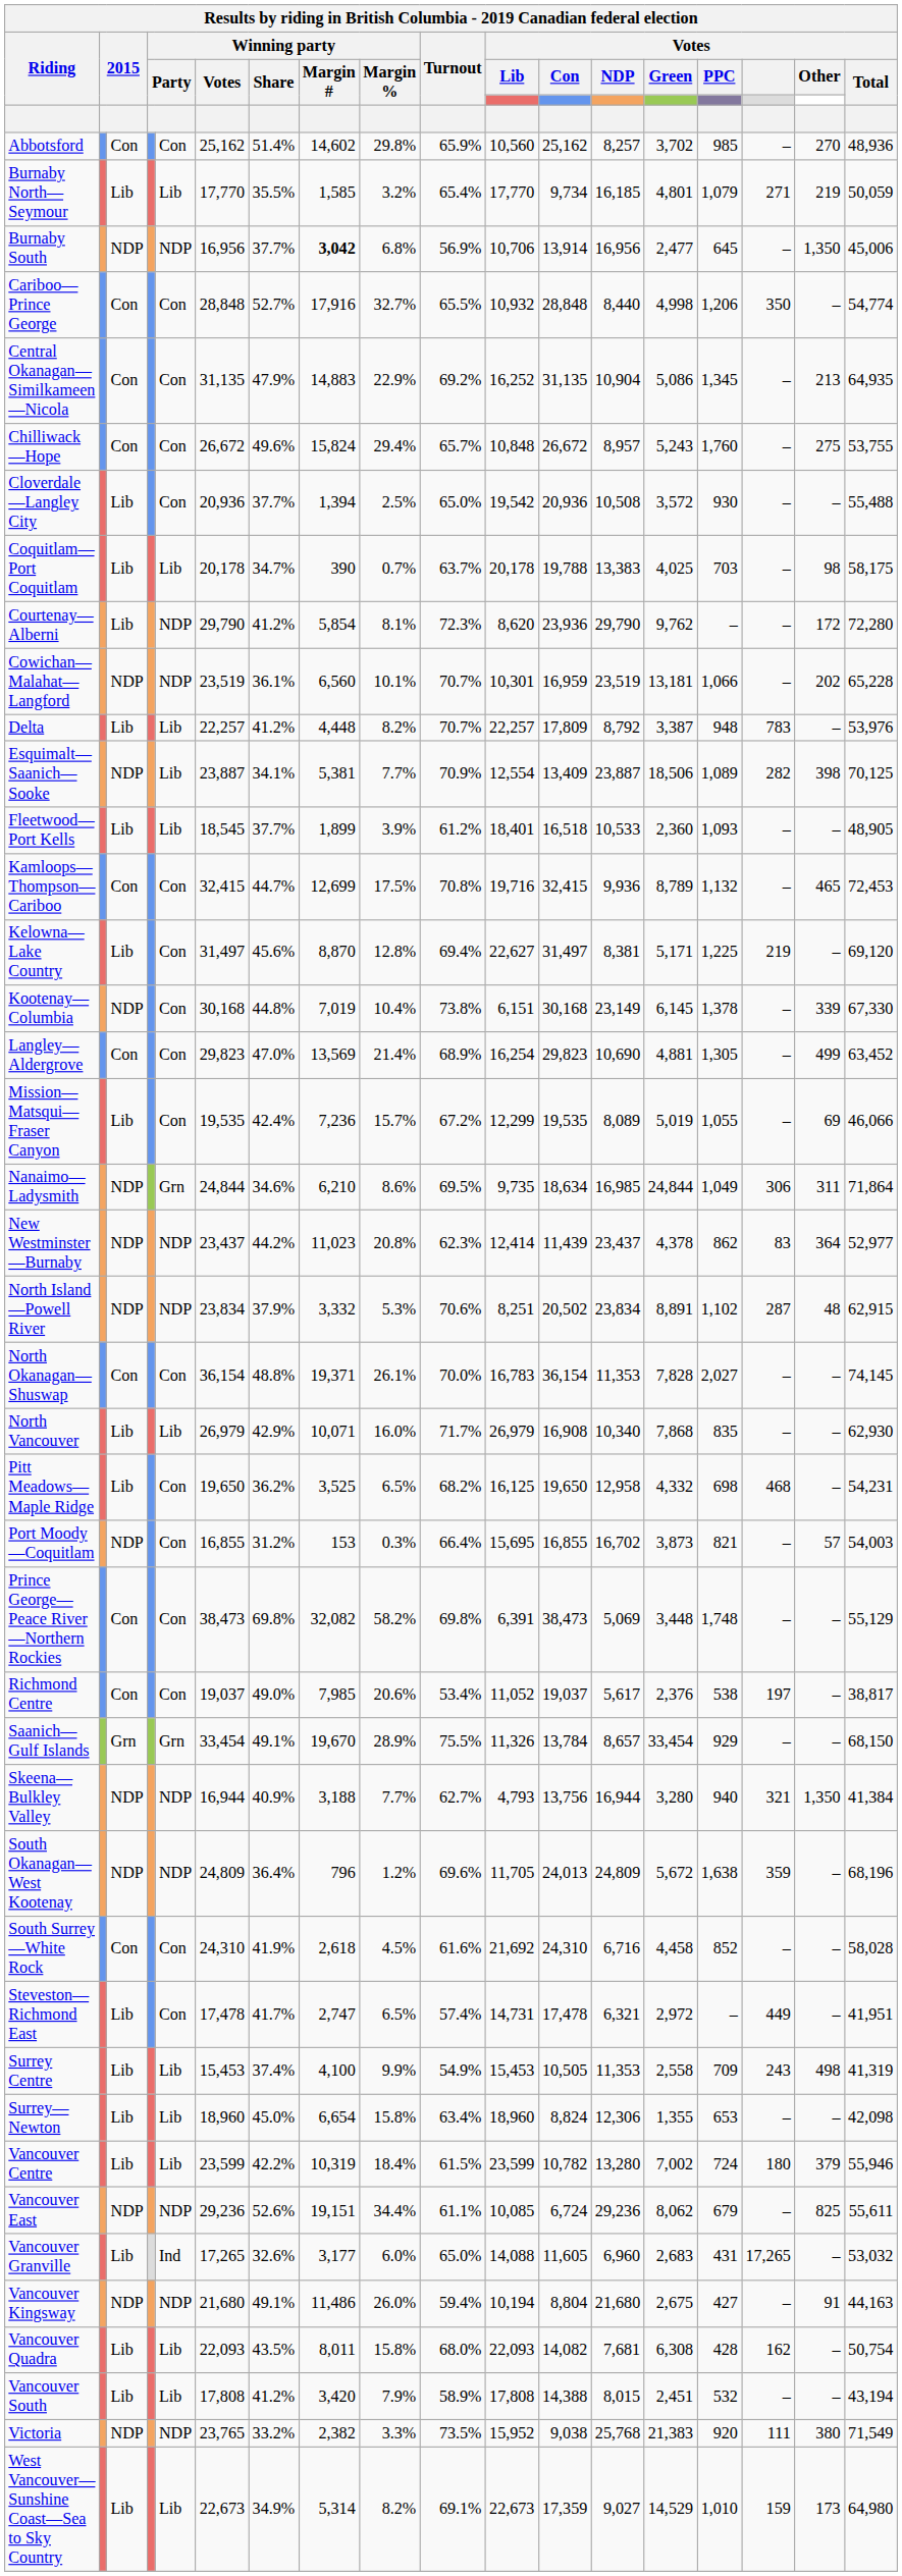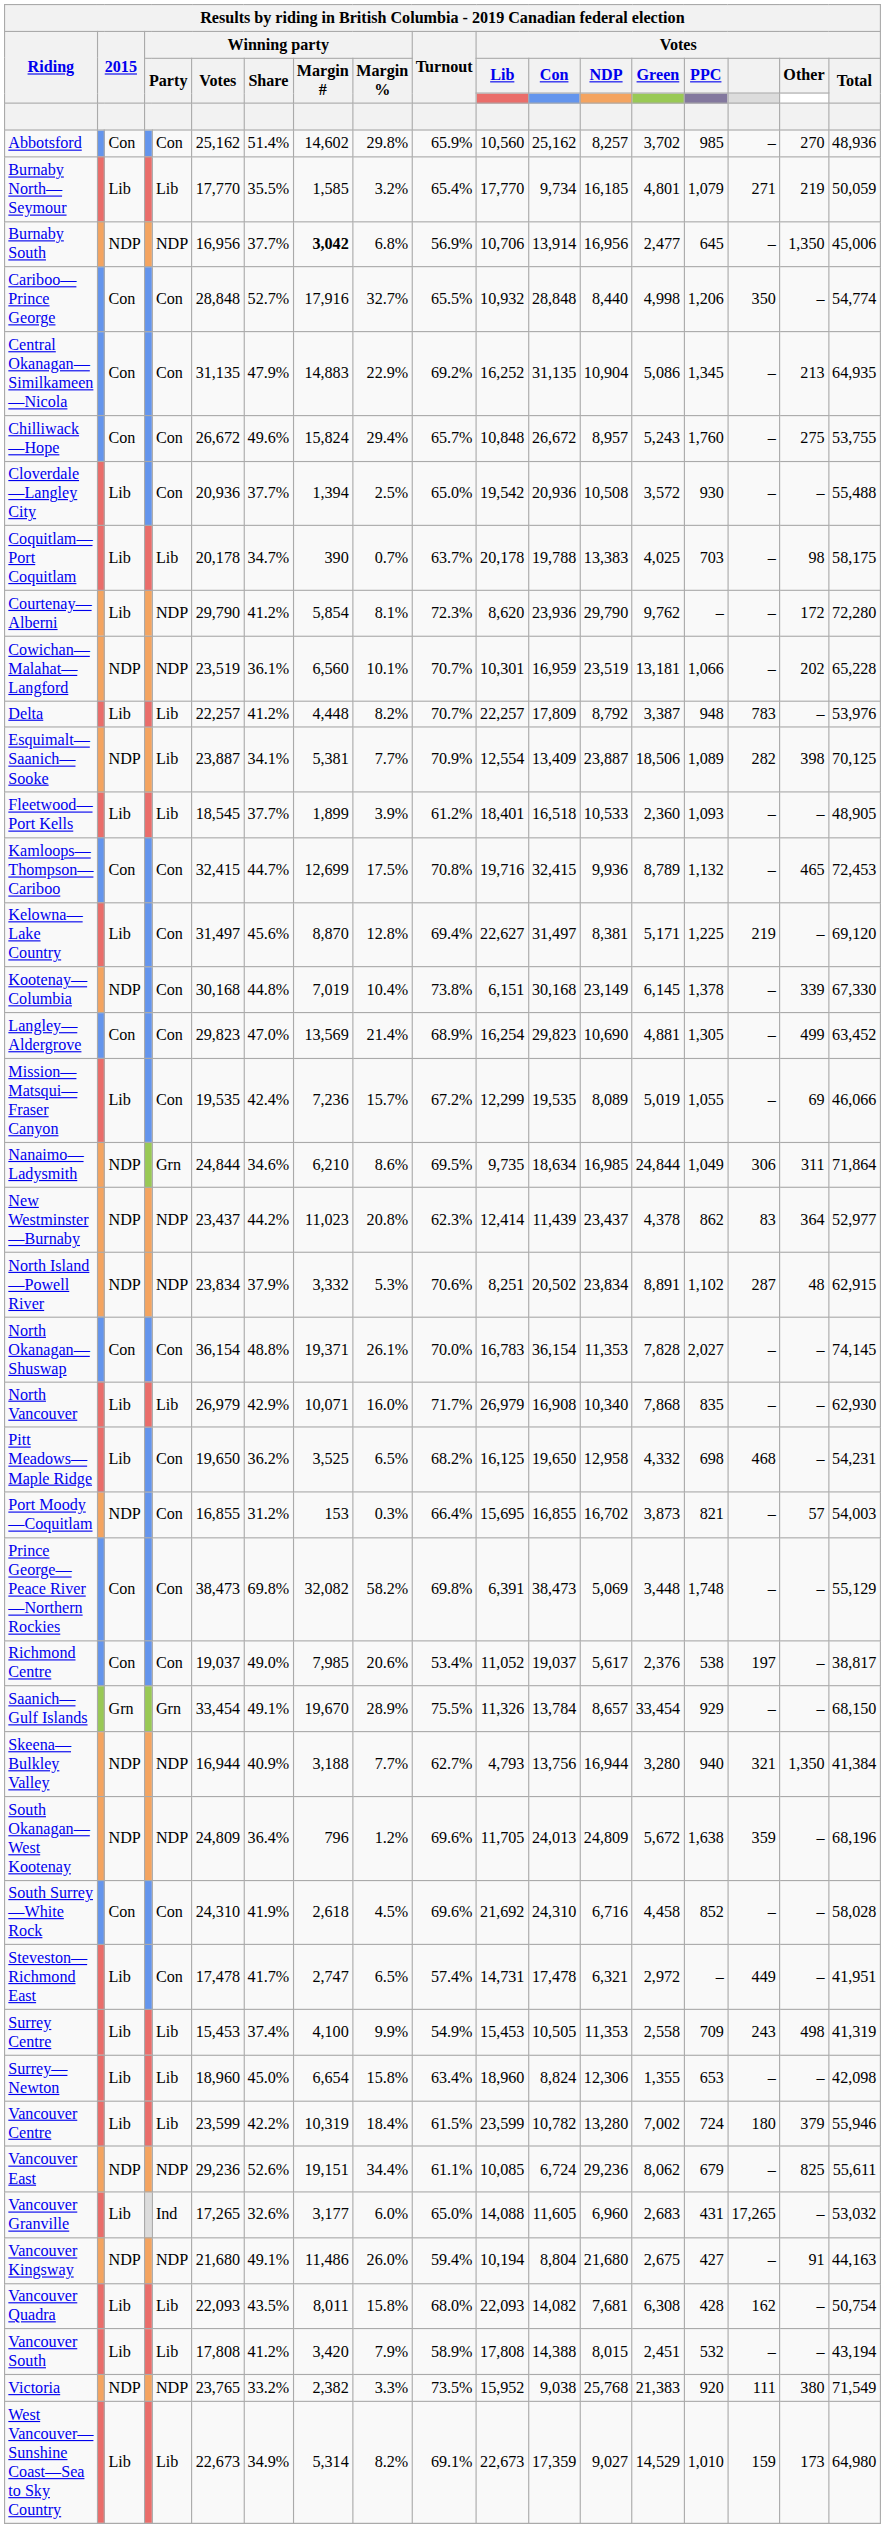South Surrey—White Rock | Turnout: 61.6% -> 69.6%
